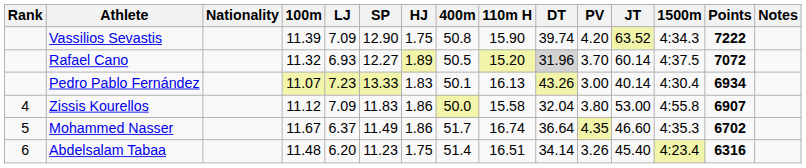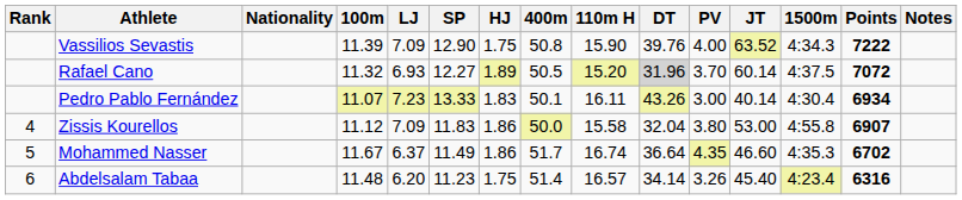Vassilios Sevastis | DT: 39.74 -> 39.76
Vassilios Sevastis | PV: 4.20 -> 4.00
Pedro Pablo Fernández | 110m H: 16.13 -> 16.11
Abdelsalam Tabaa | 110m H: 16.51 -> 16.57
